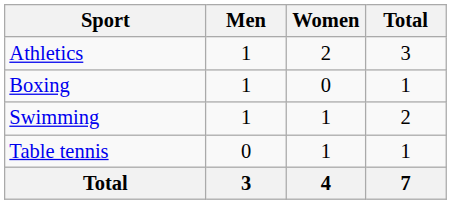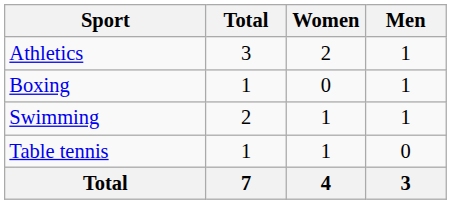columns swapped: Men <-> Total
